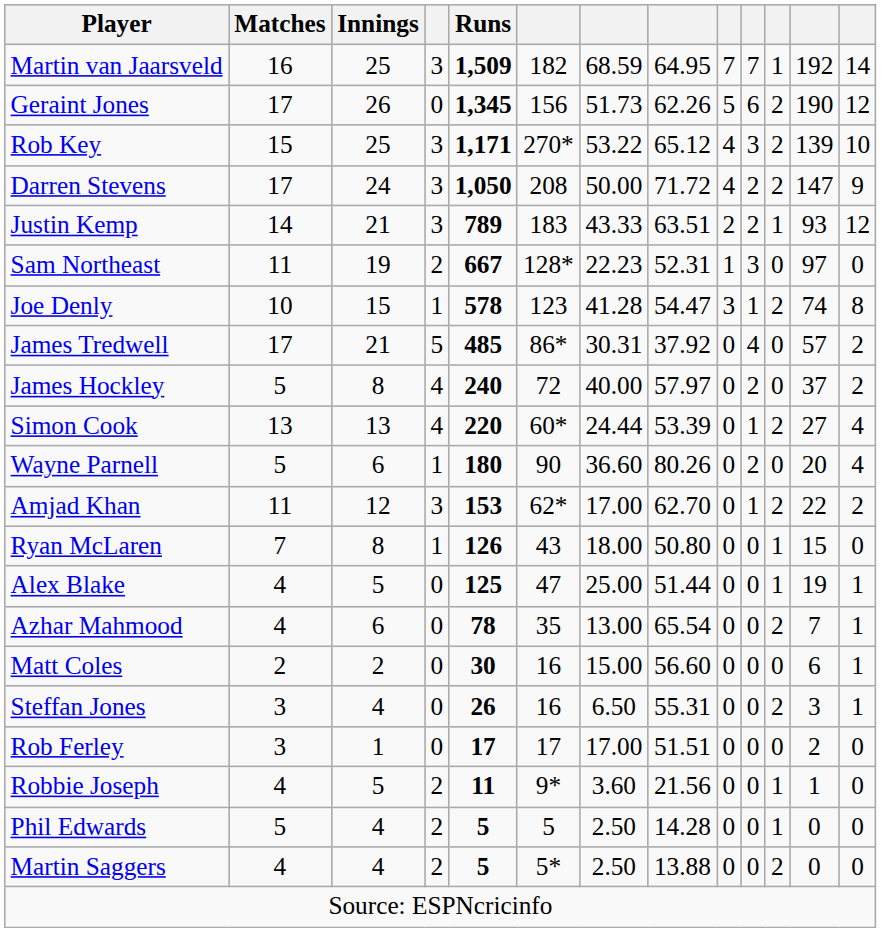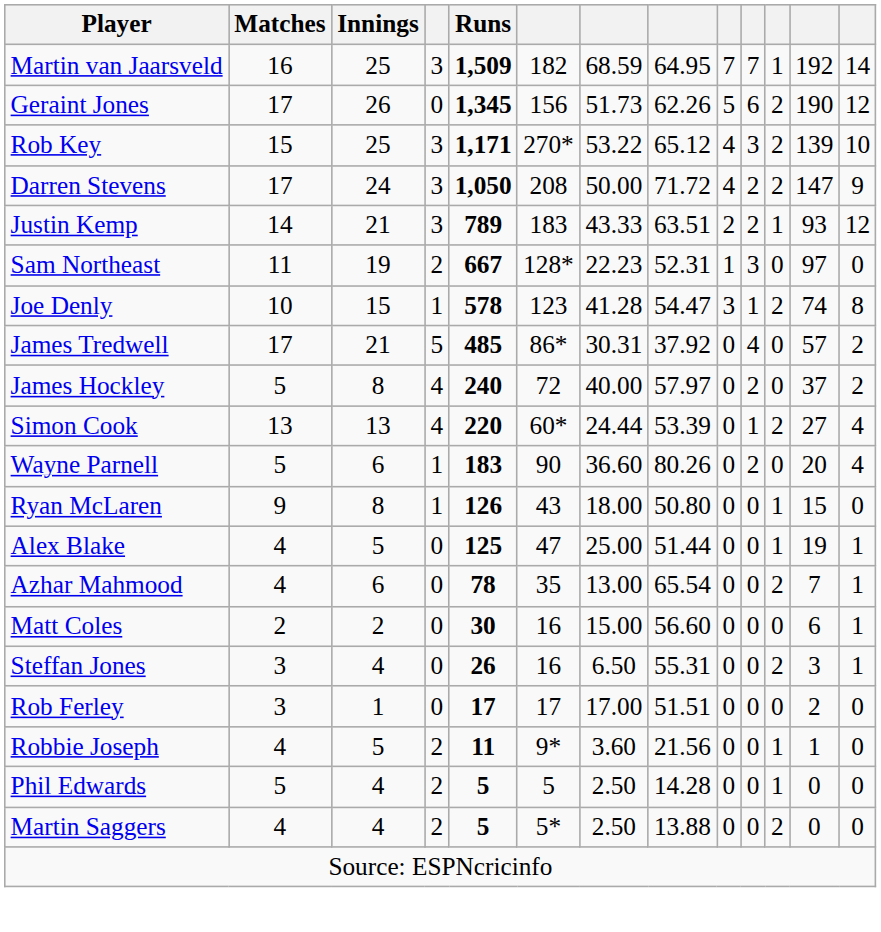Wayne Parnell | Runs: 180 -> 183
- row: Amjad Khan | 11 | 12 | 3 | 153 | 62* | 17.00 | 62.70 | 0 | 1 | 2 | 22 | 2
Ryan McLaren | Matches: 7 -> 9
